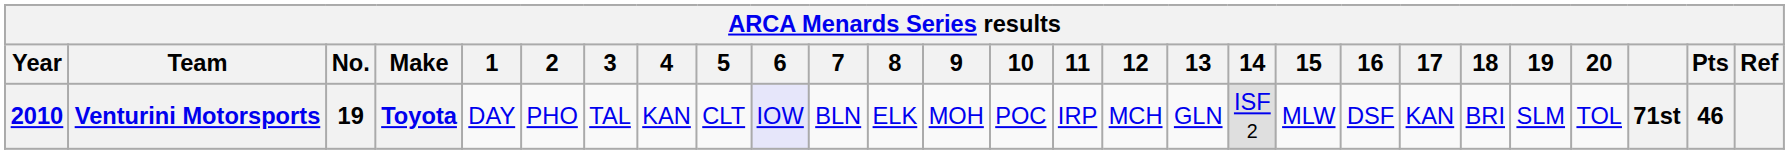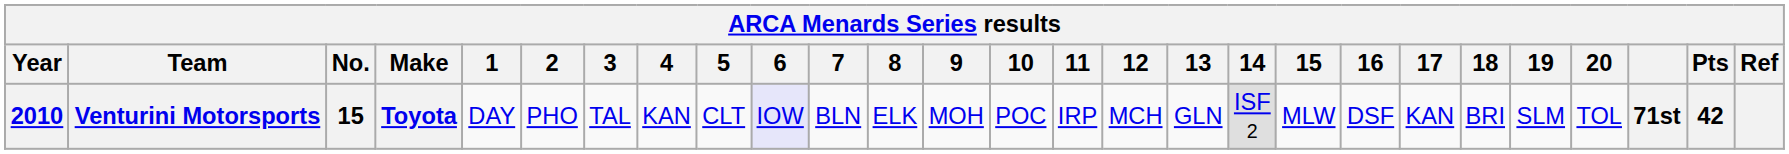Venturini Motorsports | No.: 19 -> 15
Venturini Motorsports | Pts: 46 -> 42
